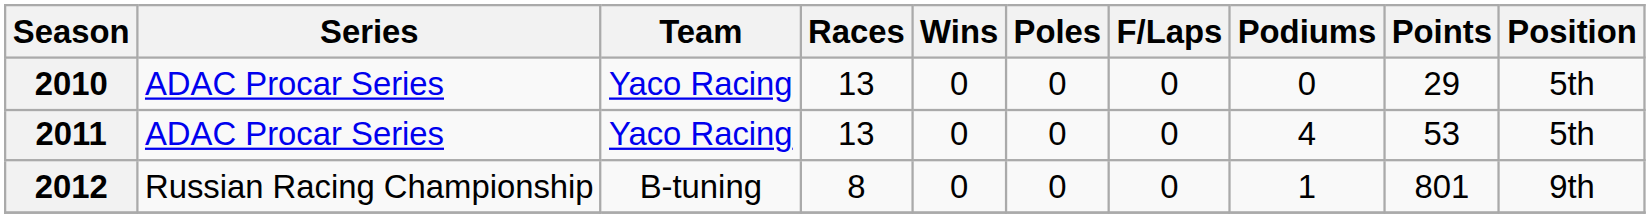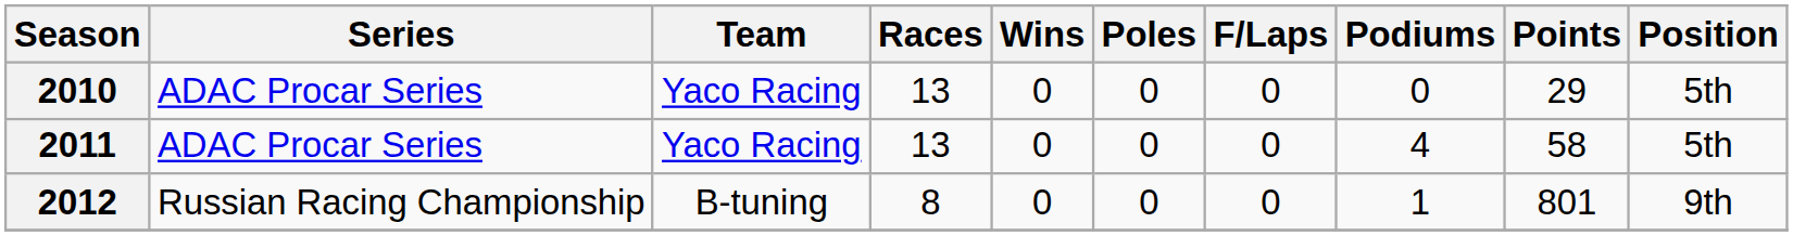2011 | Points: 53 -> 58
